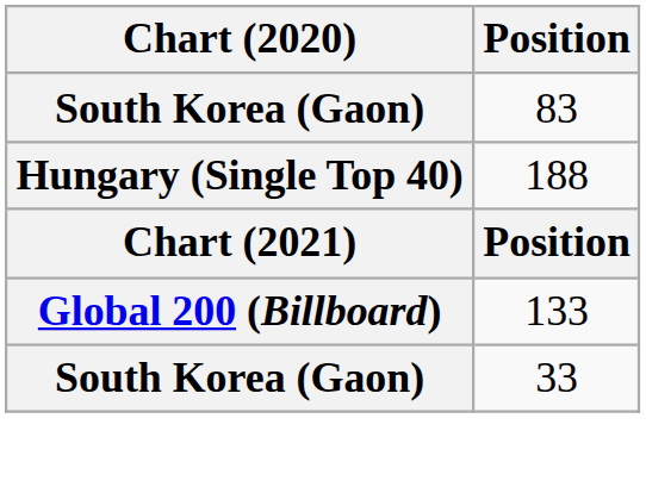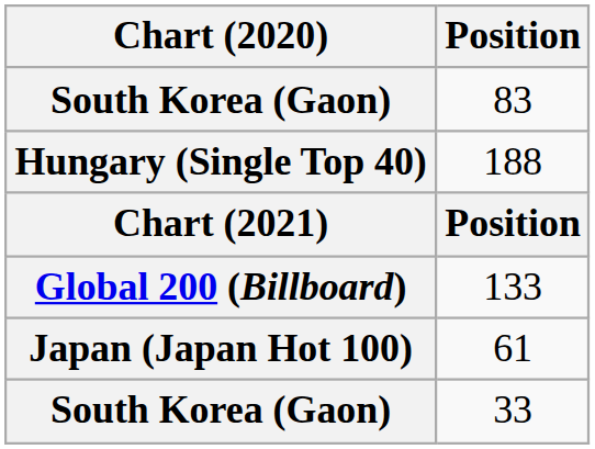+ row: Japan (Japan Hot 100) | 61
